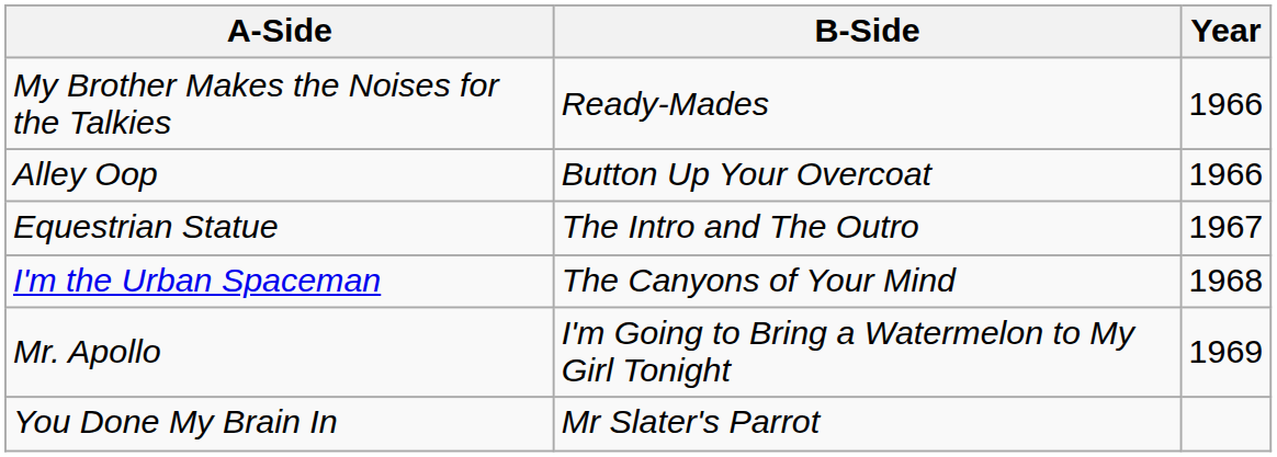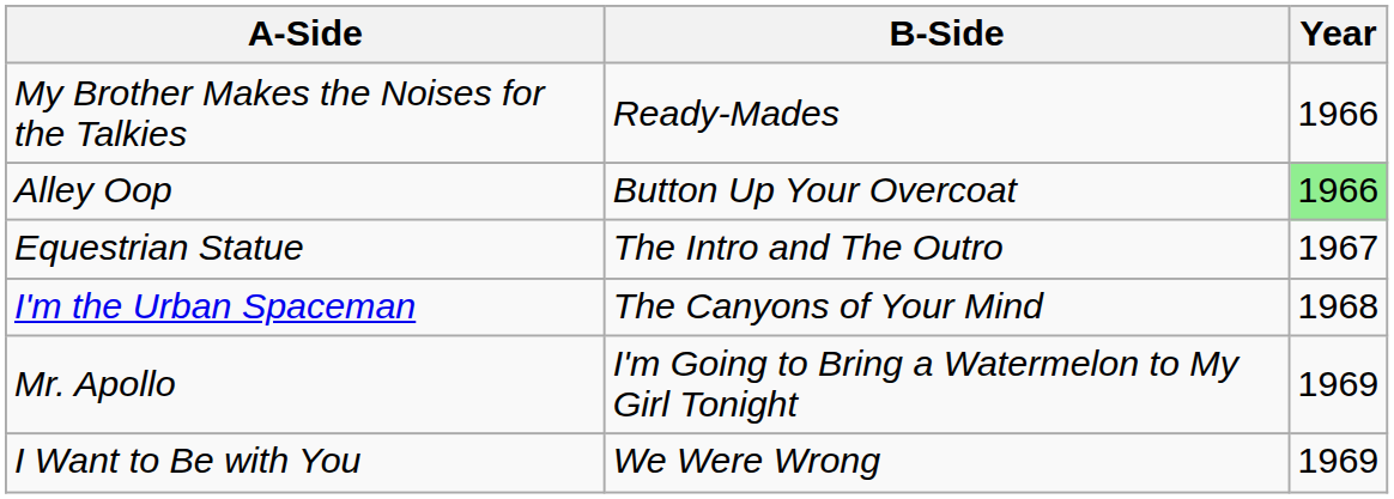Alley Oop | Year: no background -> lightgreen background
+ row: I Want to Be with You | We Were Wrong | 1969
- row: You Done My Brain In | Mr Slater's Parrot
